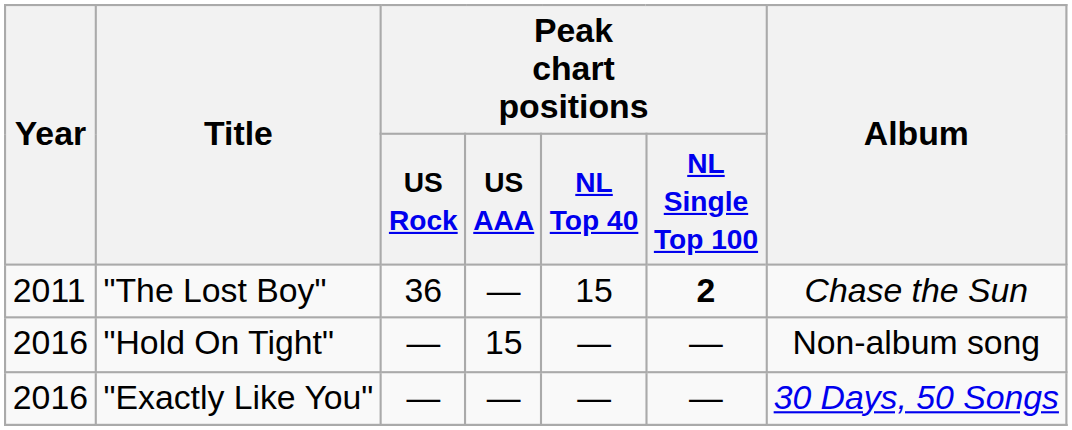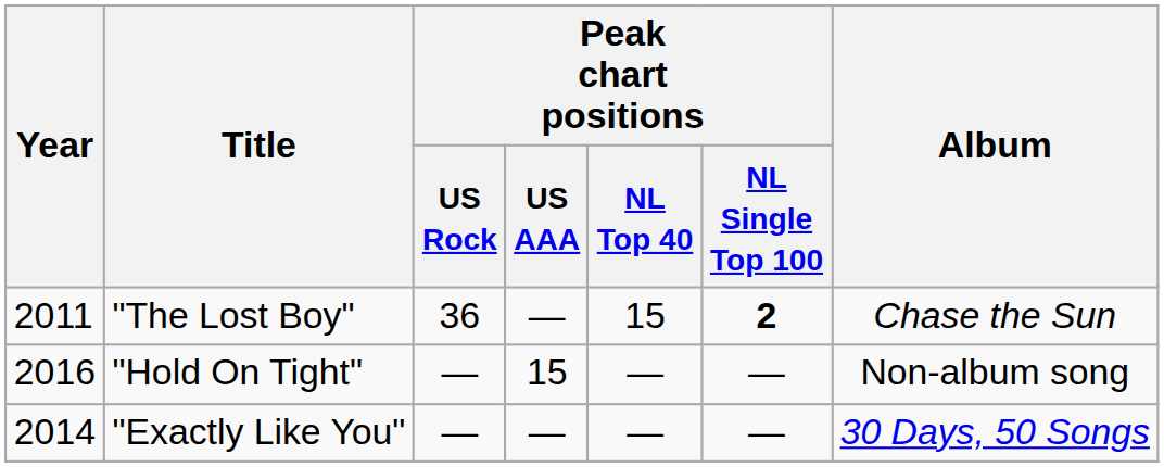"Exactly Like You" | Year: 2016 -> 2014
